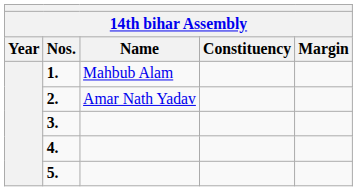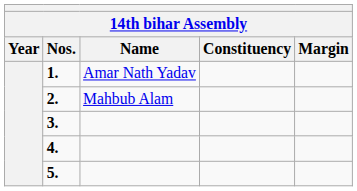1. | Name: Mahbub Alam -> Amar Nath Yadav
2. | Name: Amar Nath Yadav -> Mahbub Alam
